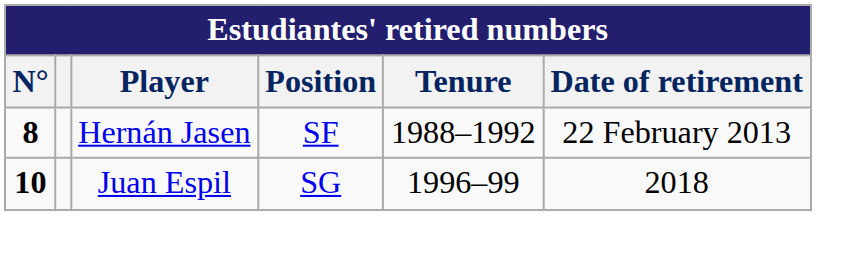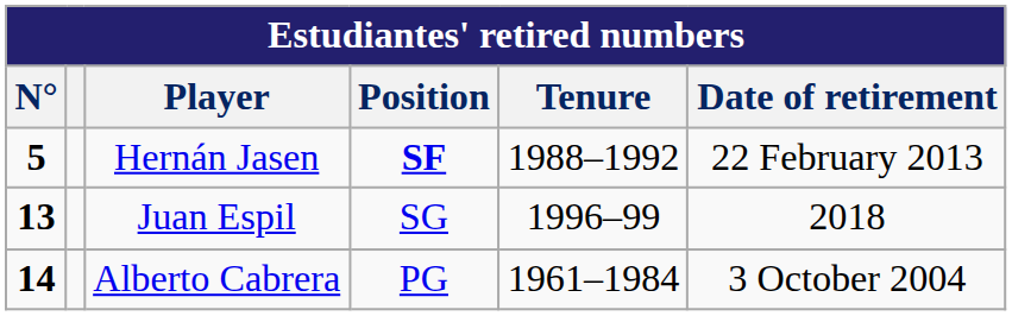Hernán Jasen | N°: 8 -> 5
Hernán Jasen | Position: normal -> bold
Juan Espil | N°: 10 -> 13
+ row: 14 | Alberto Cabrera | PG | 1961–1984 | 3 October 2004
